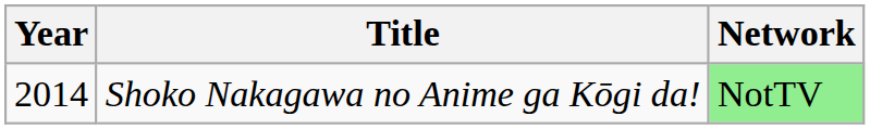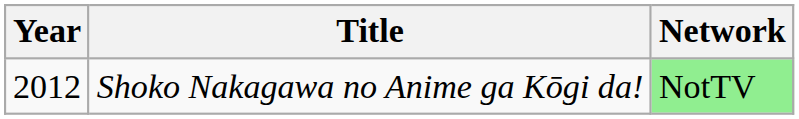Shoko Nakagawa no Anime ga Kōgi da! | Year: 2014 -> 2012
